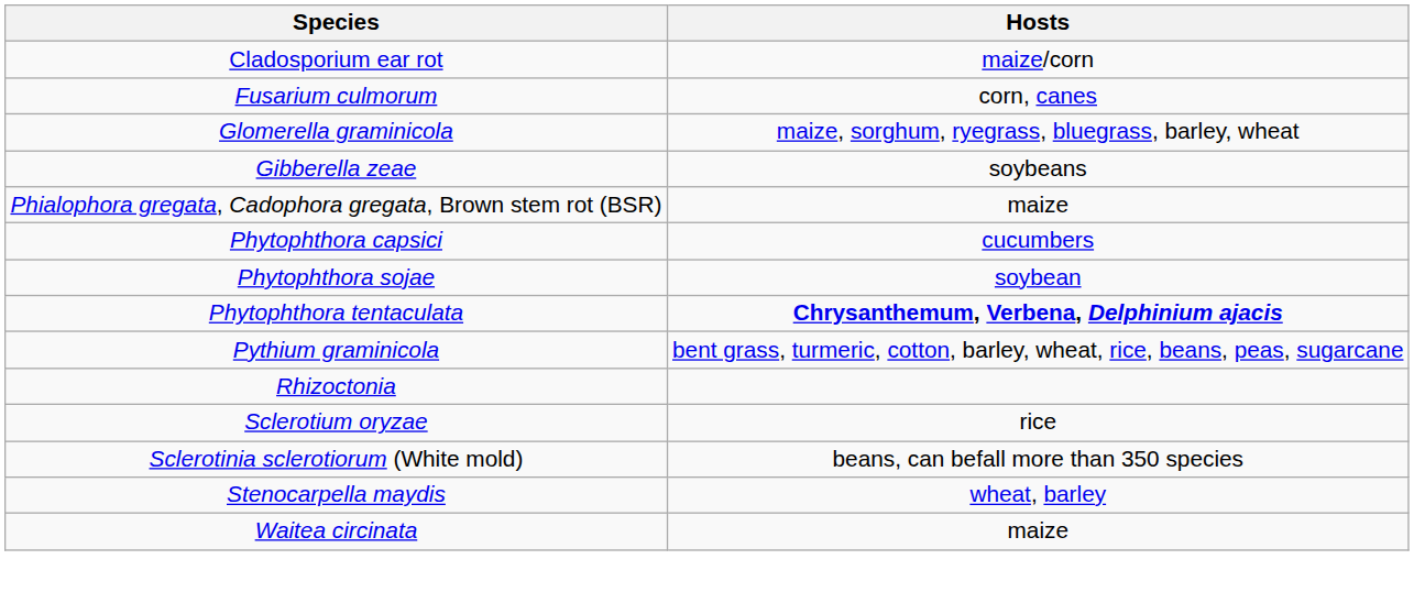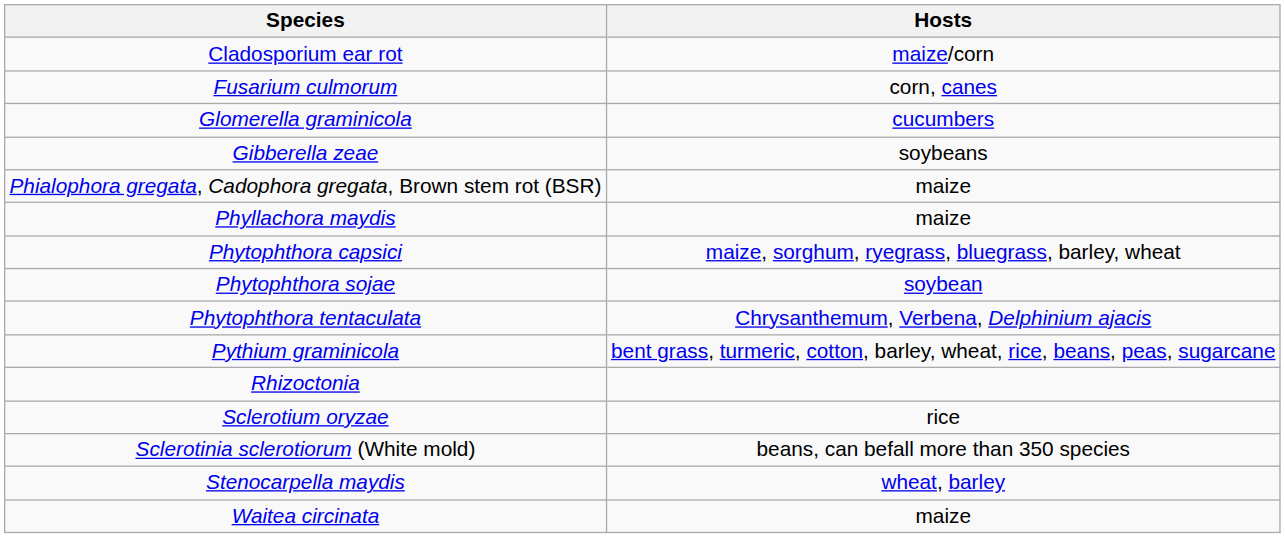Glomerella graminicola | Hosts: maize, sorghum, ryegrass, bluegrass, barley, wheat -> cucumbers
+ row: Phyllachora maydis | maize
Phytophthora capsici | Hosts: cucumbers -> maize, sorghum, ryegrass, bluegrass, barley, wheat
Phytophthora tentaculata | Hosts: bold -> normal
